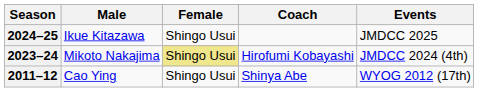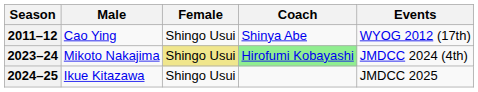rows swapped: 2011–12 <-> 2024–25
2023–24 | Coach: no background -> lightgreen background
